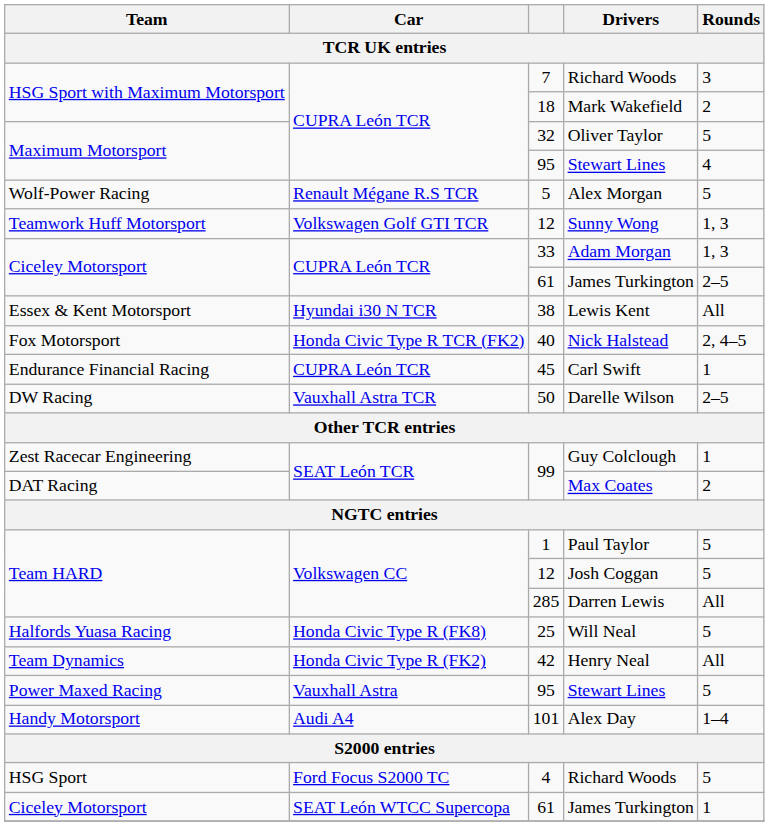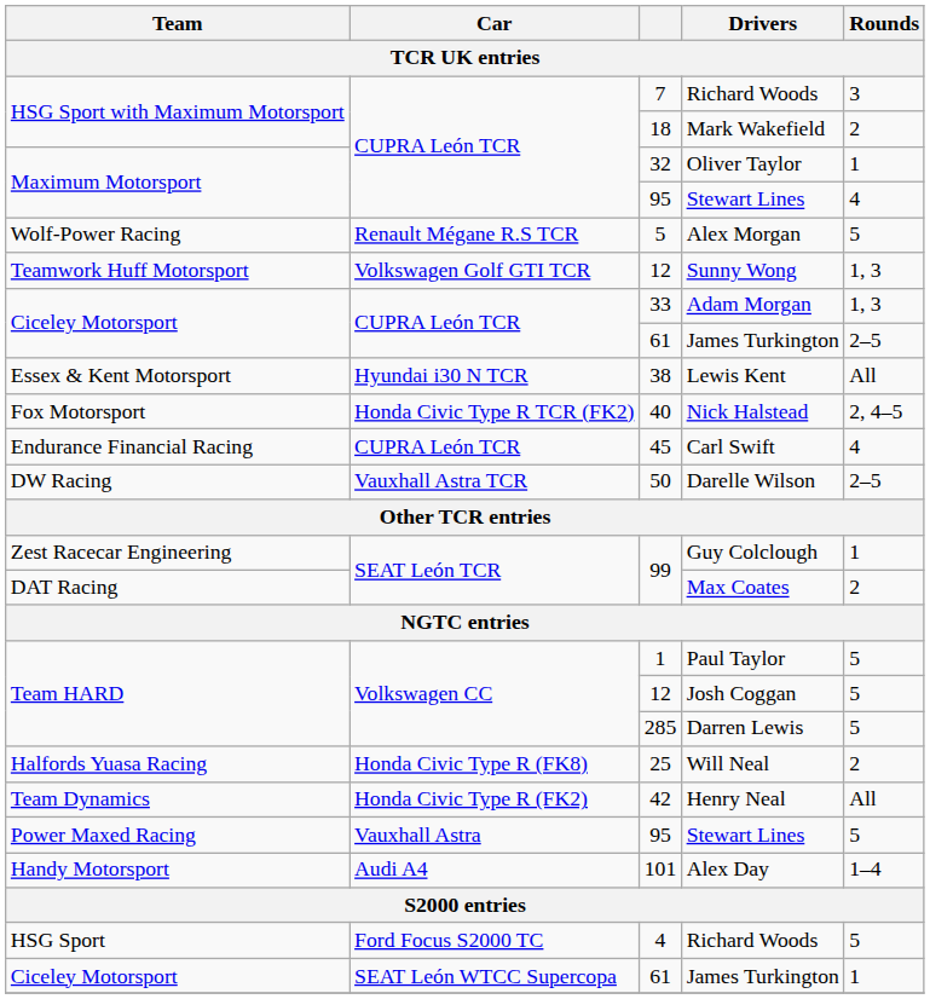Oliver Taylor | Rounds: 5 -> 1
Carl Swift | Rounds: 1 -> 4
Darren Lewis | Rounds: All -> 5
Will Neal | Rounds: 5 -> 2
